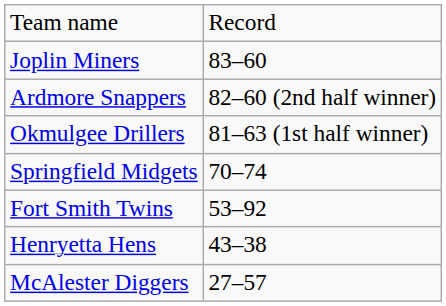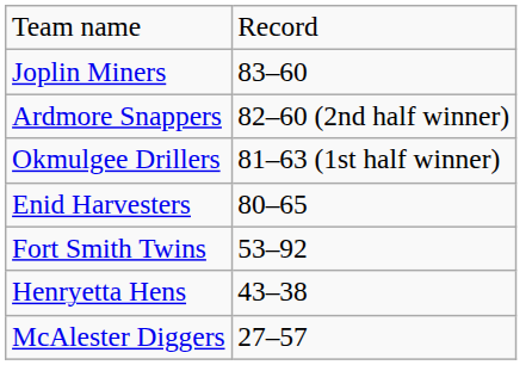+ row: Enid Harvesters | 80–65
- row: Springfield Midgets | 70–74
